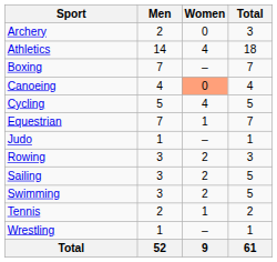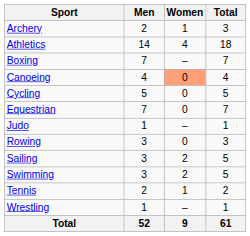Archery | Women: 0 -> 1
Cycling | Women: 4 -> 0
Equestrian | Women: 1 -> 0
Rowing | Women: 2 -> 0
